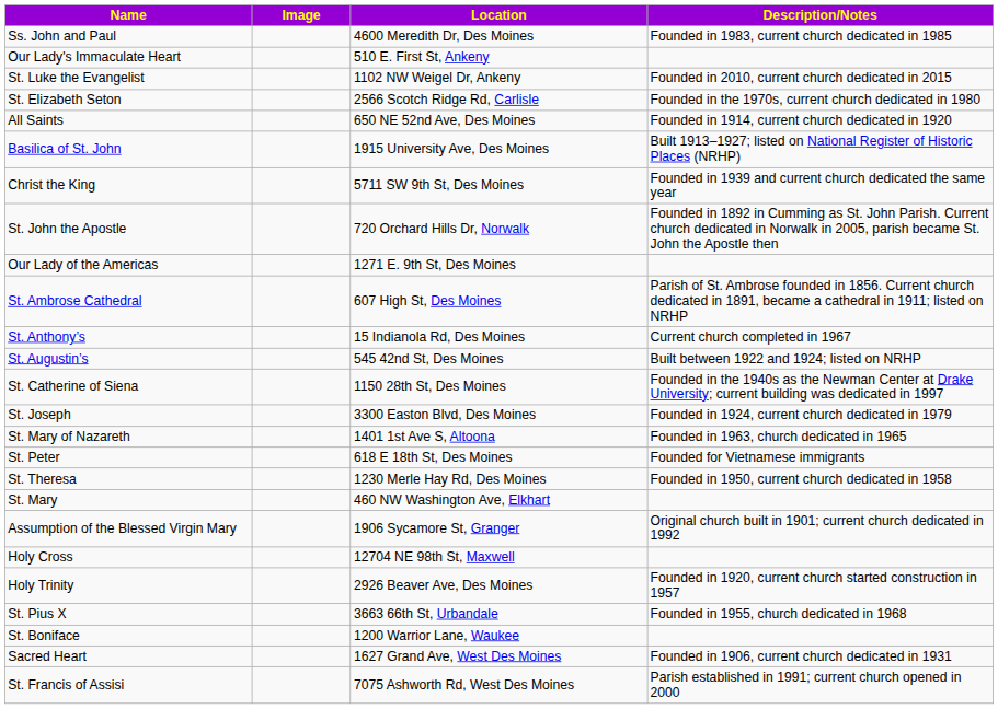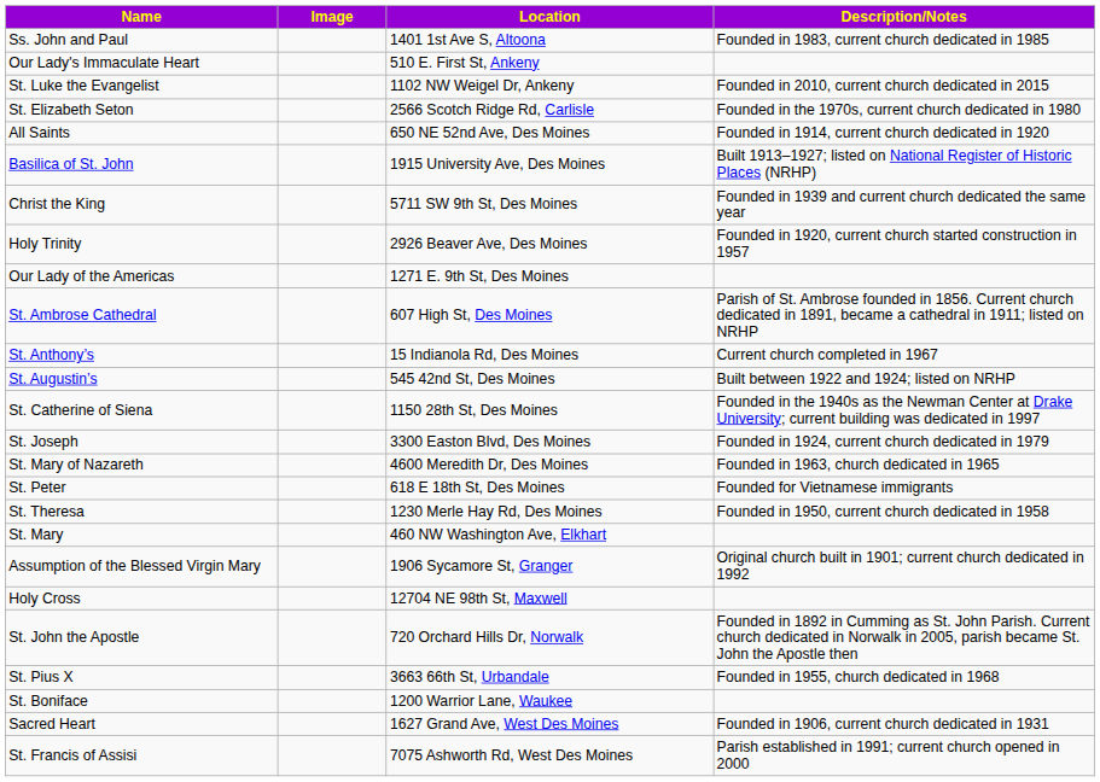Ss. John and Paul | Location: 4600 Meredith Dr, Des Moines -> 1401 1st Ave S, Altoona
rows swapped: Holy Trinity <-> St. John the Apostle
St. Mary of Nazareth | Location: 1401 1st Ave S, Altoona -> 4600 Meredith Dr, Des Moines
